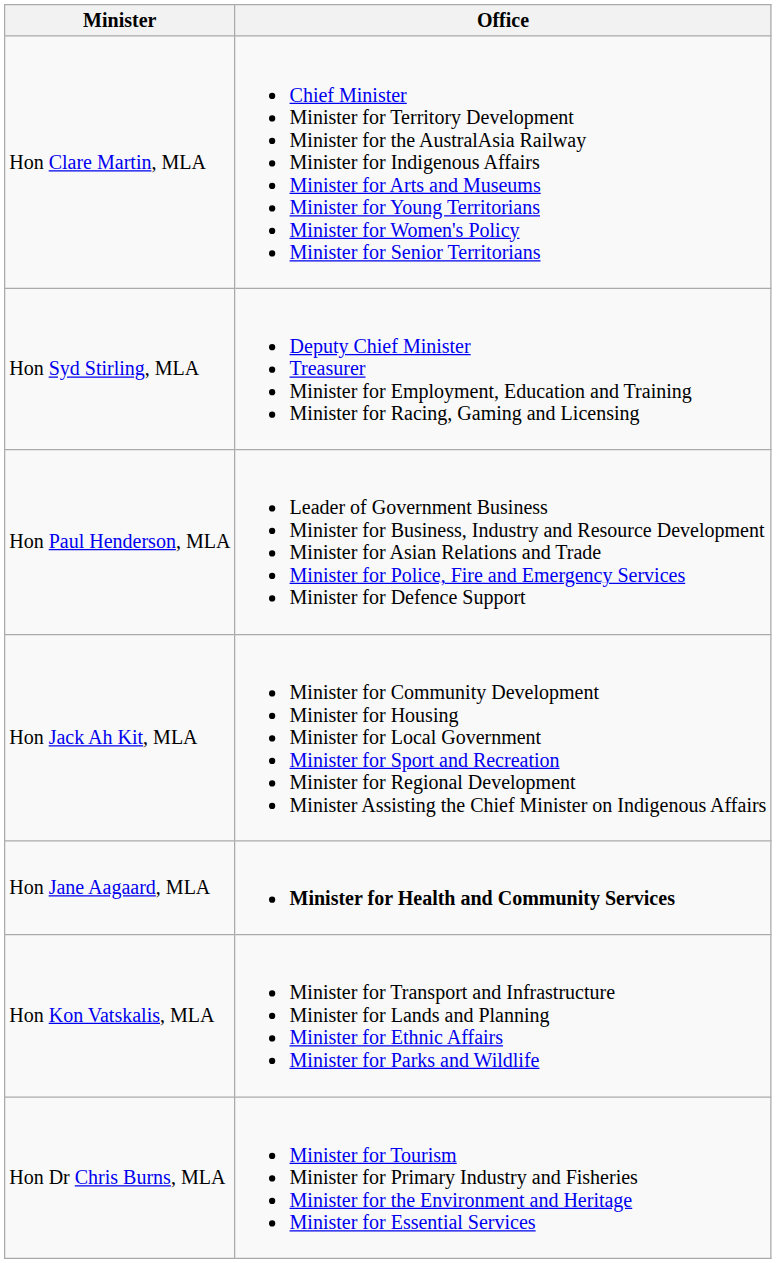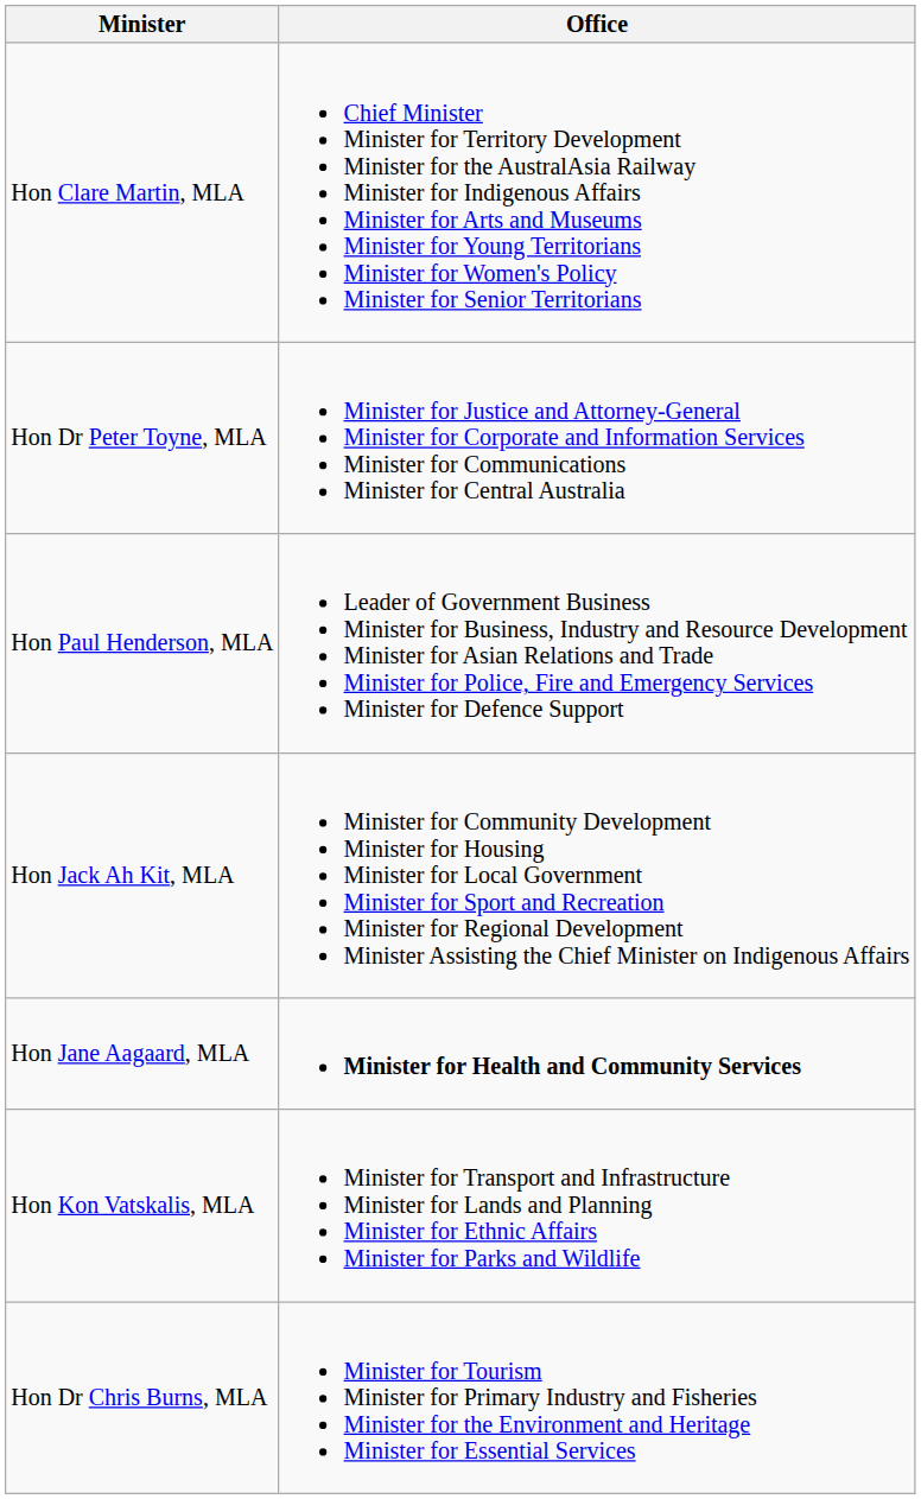- row: Hon Syd Stirling, MLA | Deputy Chief Minister Treasurer Minister for Employment, Education and Training Minister for Racing, Gaming and Licensing
+ row: Hon Dr Peter Toyne, MLA | Minister for Justice and Attorney-General Minister for Corporate and Information Services Minister for Communications Minister for Central Australia
